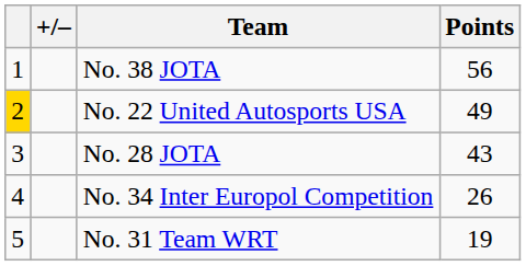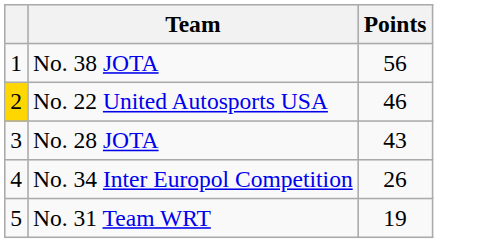- column: +/–
No. 22 United Autosports USA | Points: 49 -> 46
